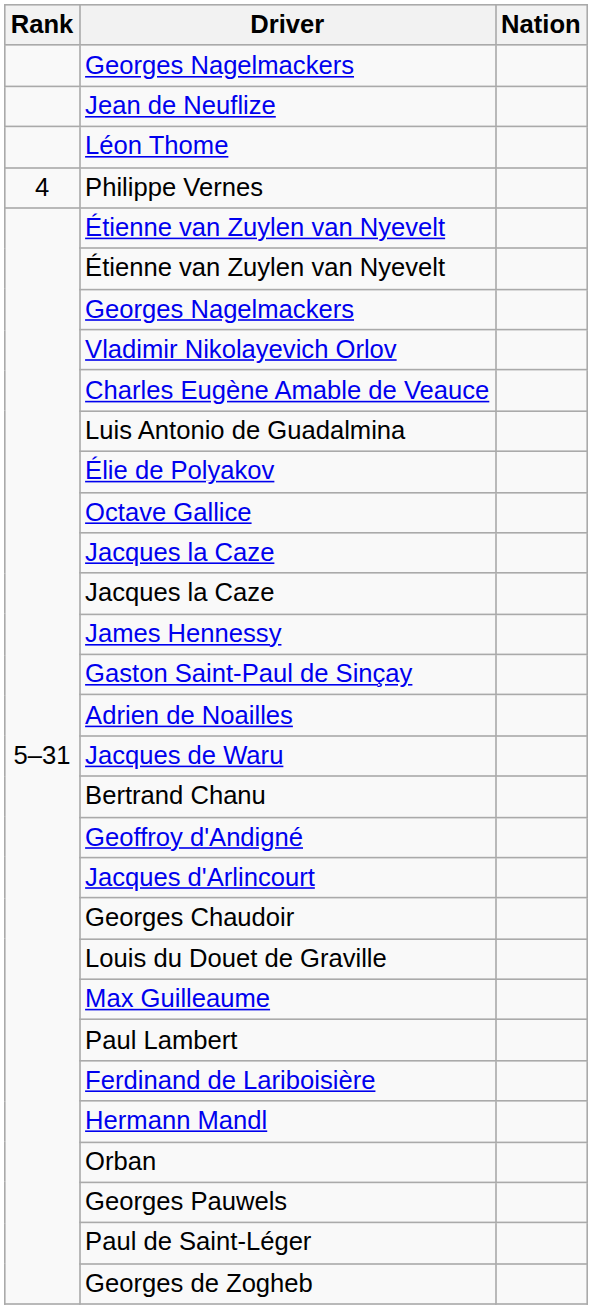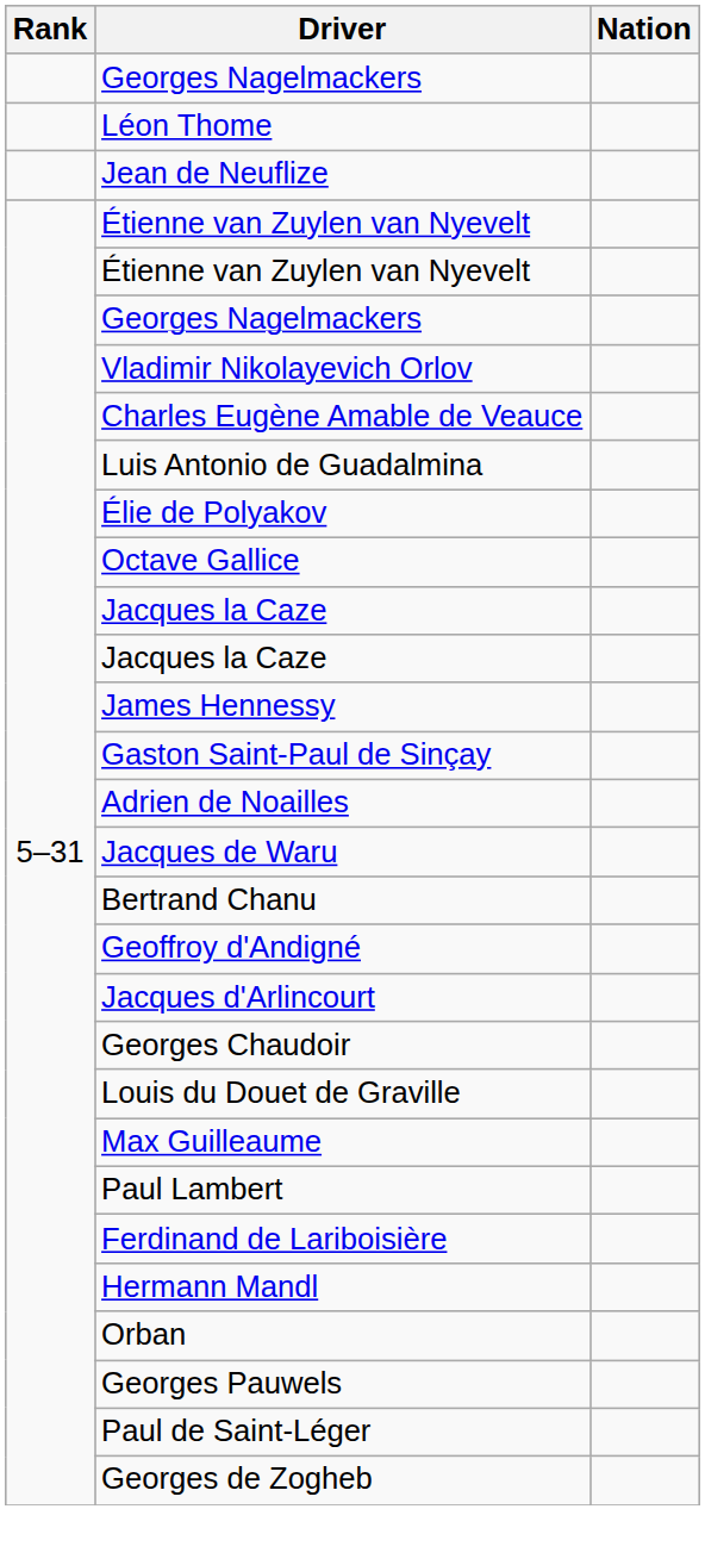rows swapped: Léon Thome <-> Jean de Neuflize
- row: 4 | Philippe Vernes
